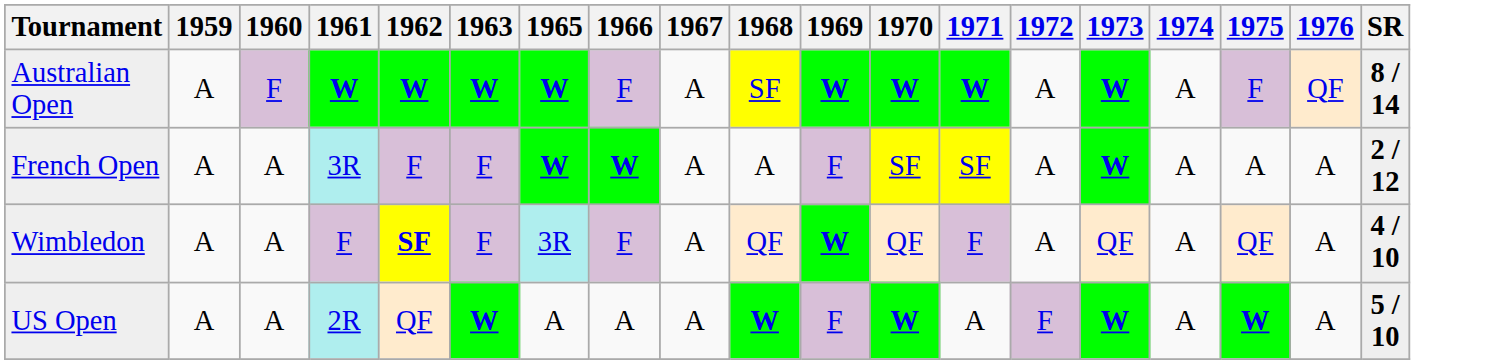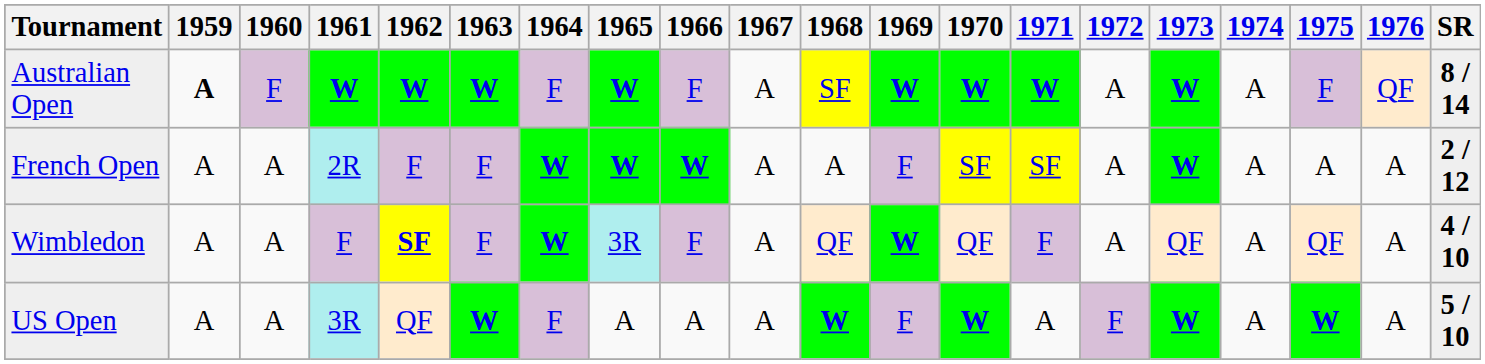+ column: 1964 | F | W | W | F
Australian Open | 1959: normal -> bold
French Open | 1961: 3R -> 2R
US Open | 1961: 2R -> 3R
